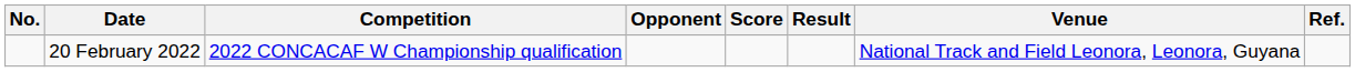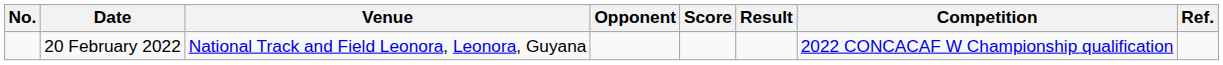columns swapped: Venue <-> Competition
